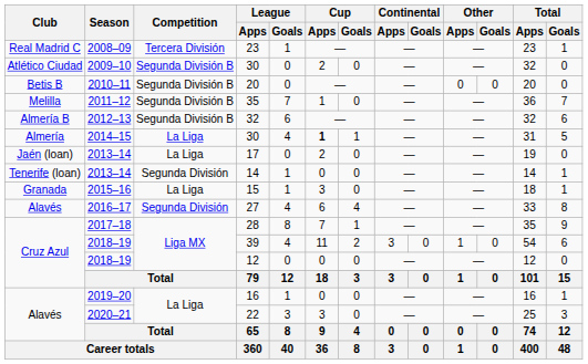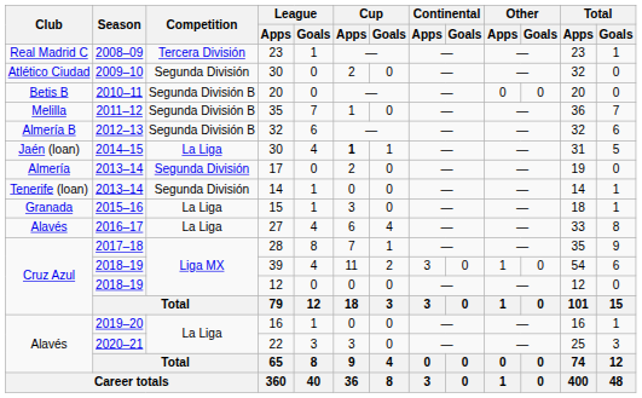2009–10 / 30 | Competition: Segunda División B -> Segunda División
2014–15 / 30 | Club: Almería -> Jaén (loan)
17 | Club: Jaén (loan) -> Almería
17 | Competition: La Liga -> Segunda División
27 | Competition: Segunda División -> La Liga
